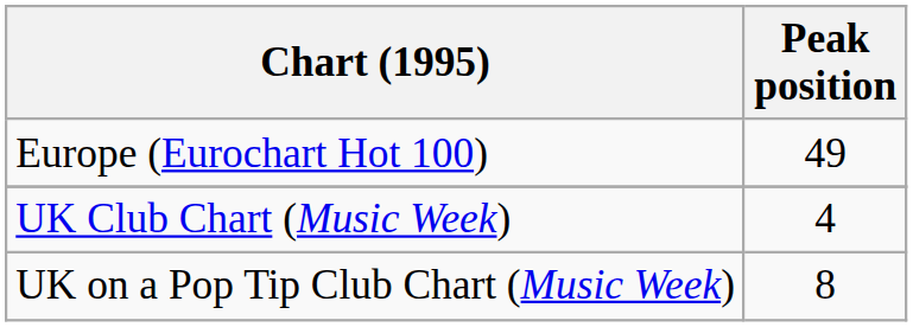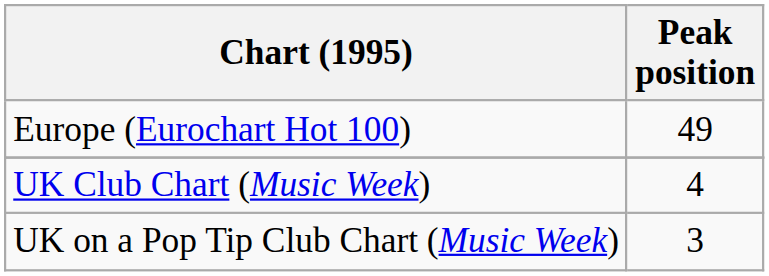UK on a Pop Tip Club Chart (Music Week) | Peak position: 8 -> 3
